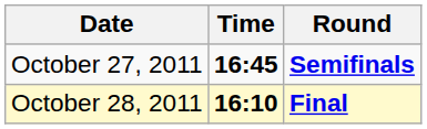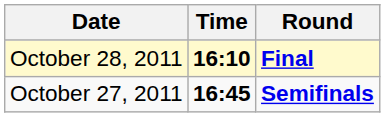rows swapped: October 27, 2011 <-> October 28, 2011
